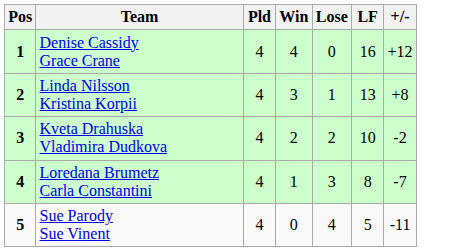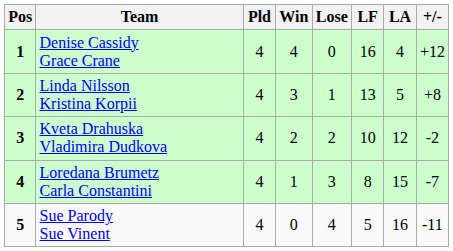+ column: LA | 4 | 5 | 12 | 15 | 16
